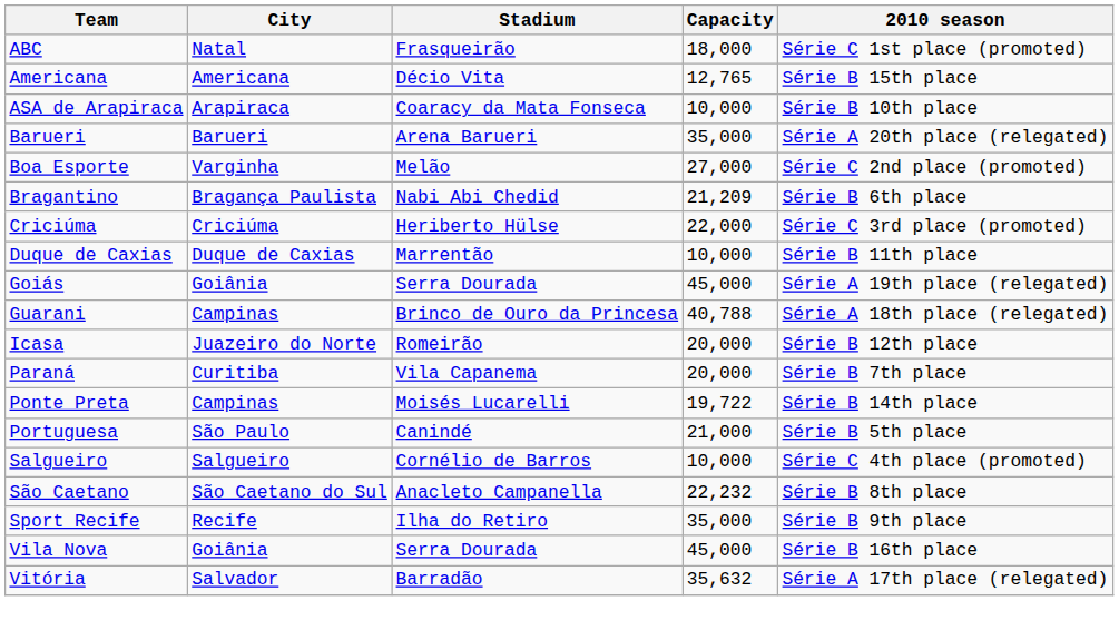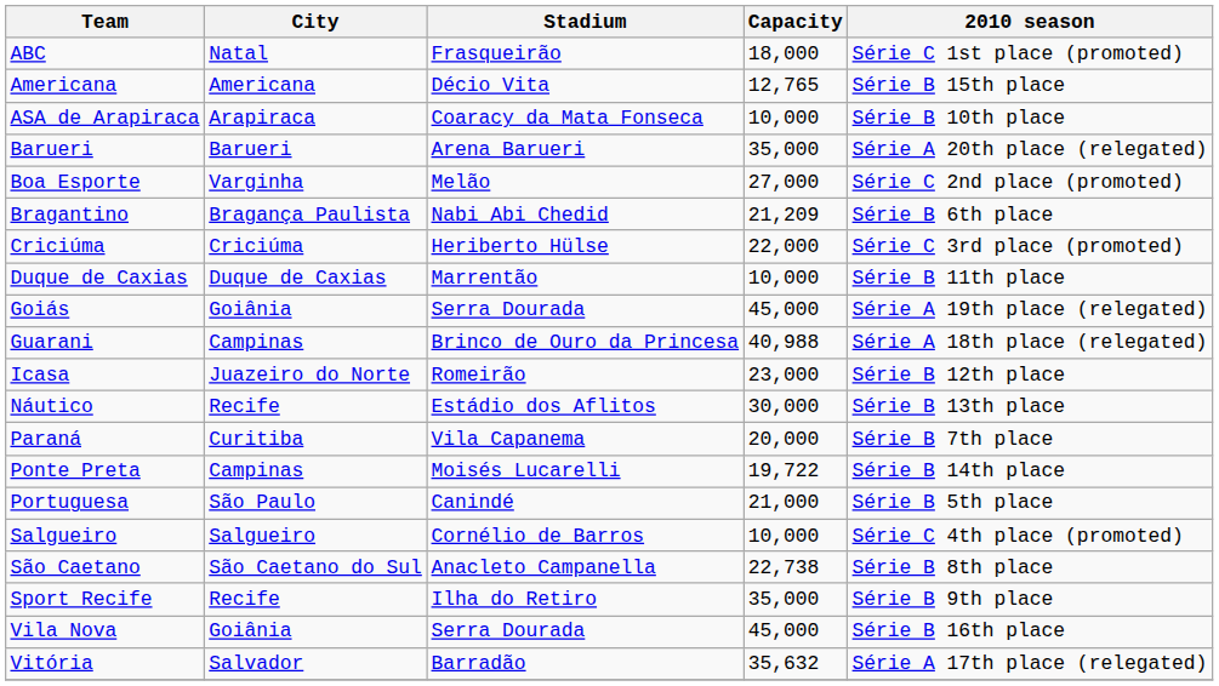Guarani | Capacity: 40,788 -> 40,988
Icasa | Capacity: 20,000 -> 23,000
+ row: Náutico | Recife | Estádio dos Aflitos | 30,000 | Série B 13th place
São Caetano | Capacity: 22,232 -> 22,738
